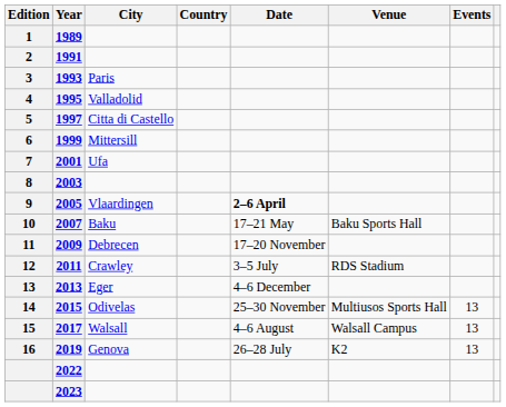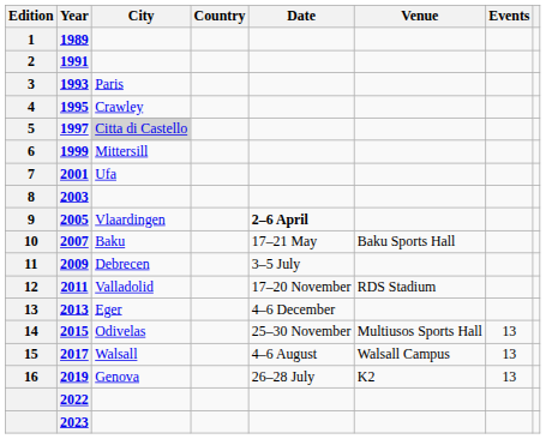1995 | City: Valladolid -> Crawley
1997 | City: no background -> lightgrey background
2009 | Date: 17–20 November -> 3–5 July
2011 | City: Crawley -> Valladolid
2011 | Date: 3–5 July -> 17–20 November
